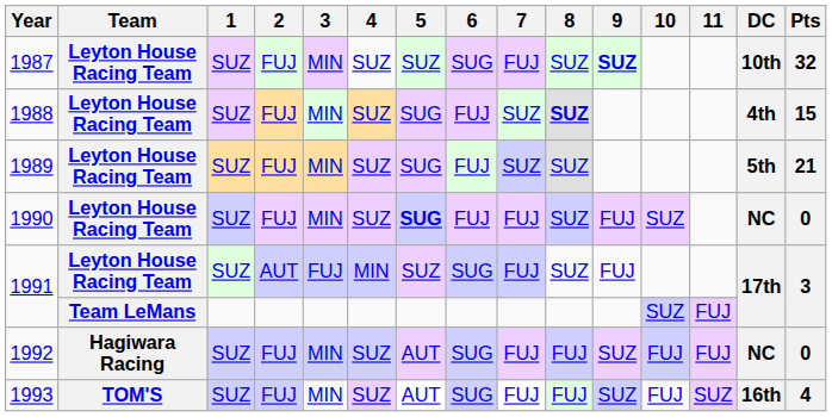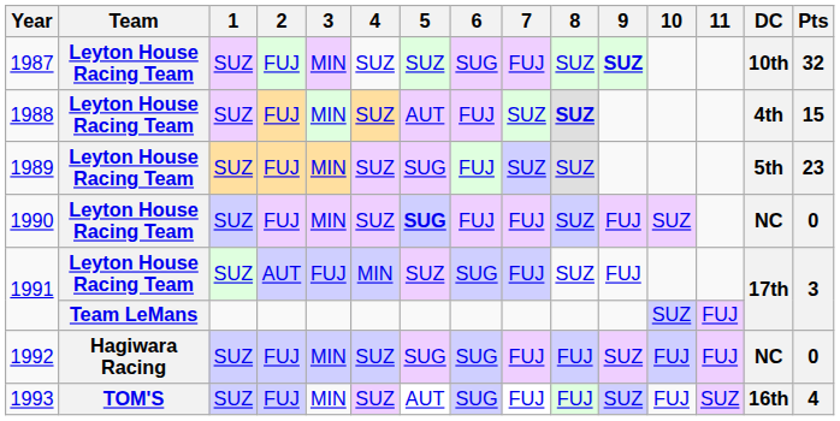1988 | 5: SUG -> AUT
1989 | Pts: 21 -> 23
1992 | 5: AUT -> SUG
